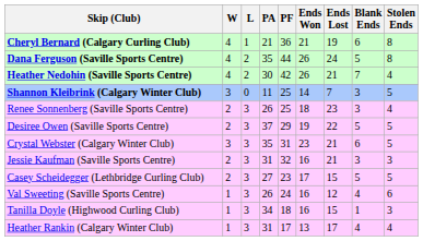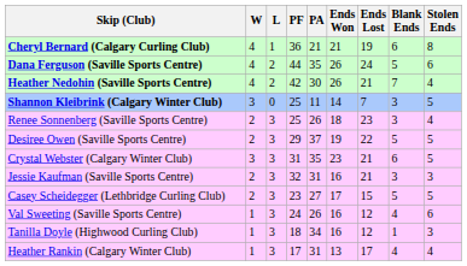columns swapped: PF <-> PA
Dana Ferguson (Saville Sports Centre) | Stolen Ends: 8 -> 6
Tanilla Doyle (Highwood Curling Club) | Ends Lost: 15 -> 12
